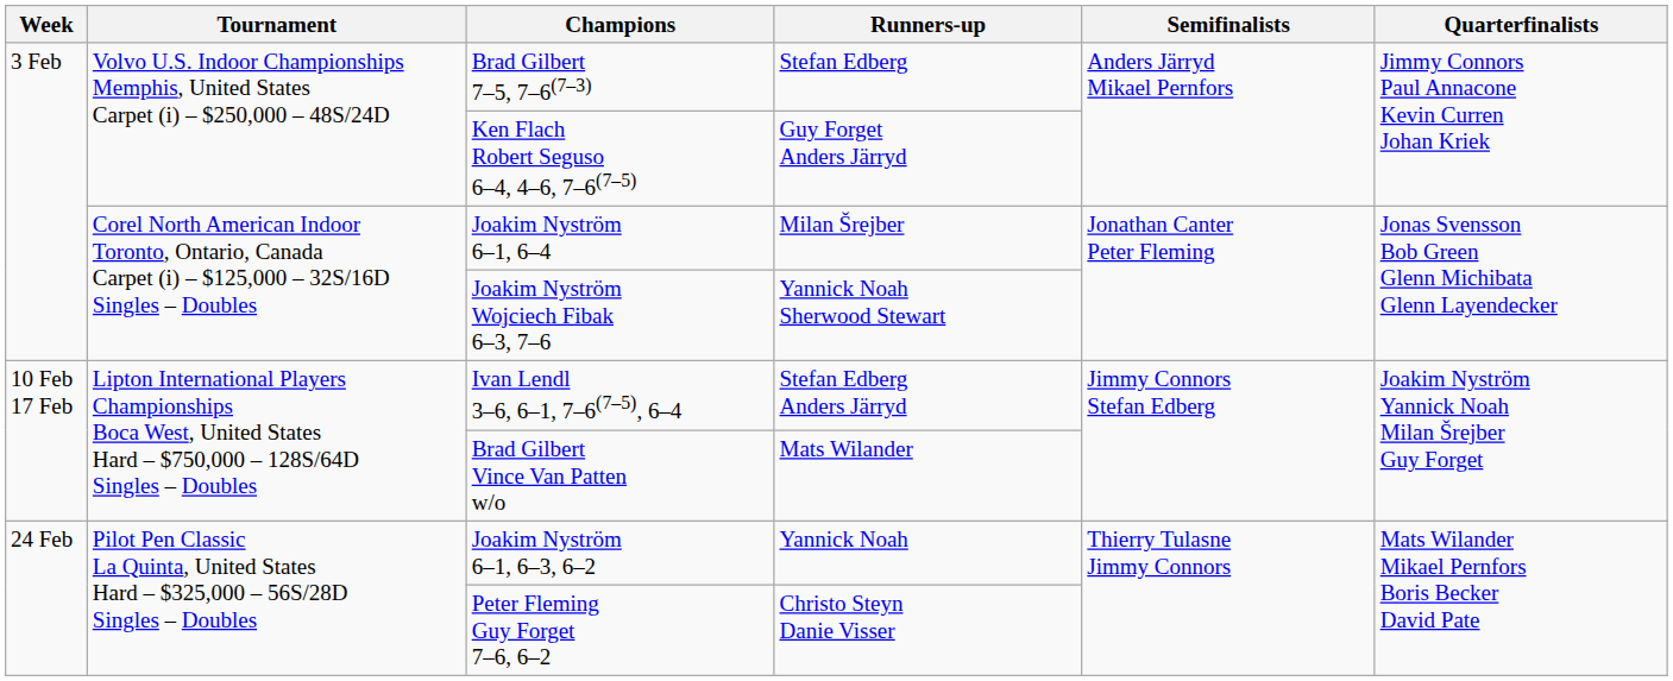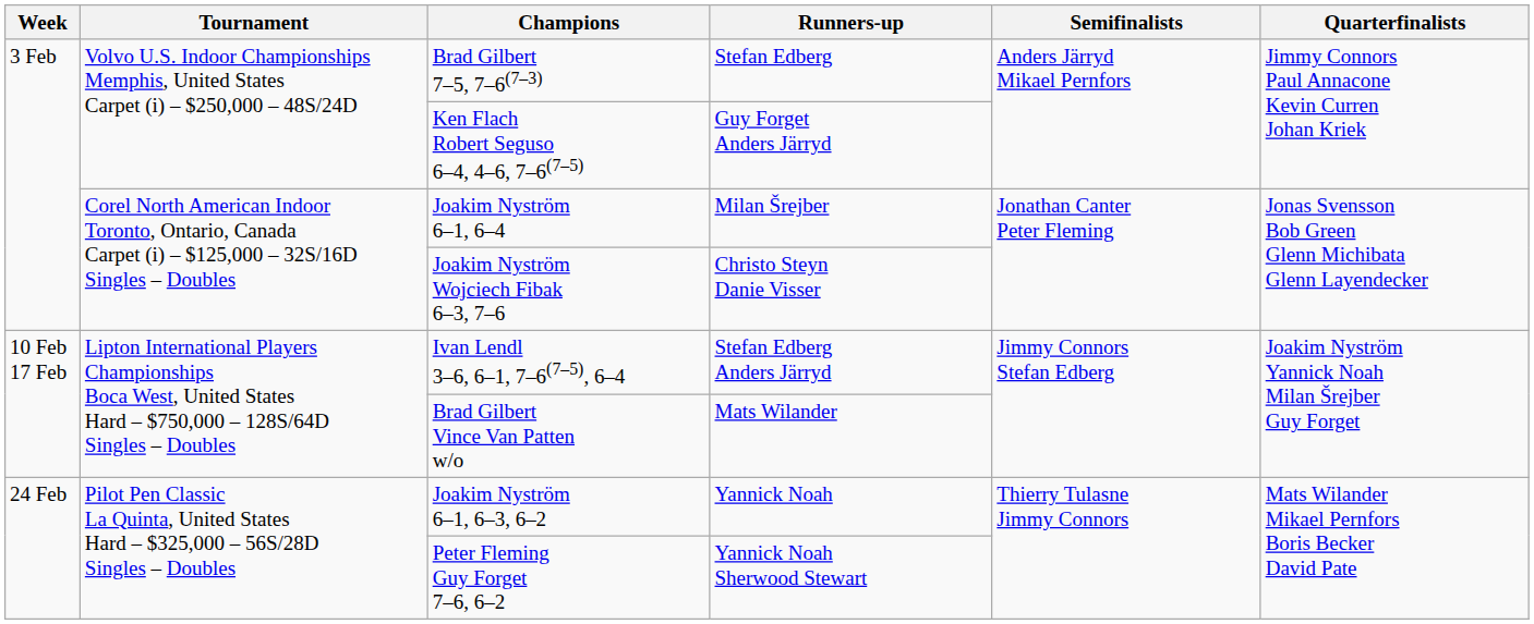Joakim Nyström Wojciech Fibak 6–3, 7–6 | Runners-up: Yannick Noah Sherwood Stewart -> Christo Steyn Danie Visser
Peter Fleming Guy Forget 7–6, 6–2 | Runners-up: Christo Steyn Danie Visser -> Yannick Noah Sherwood Stewart
